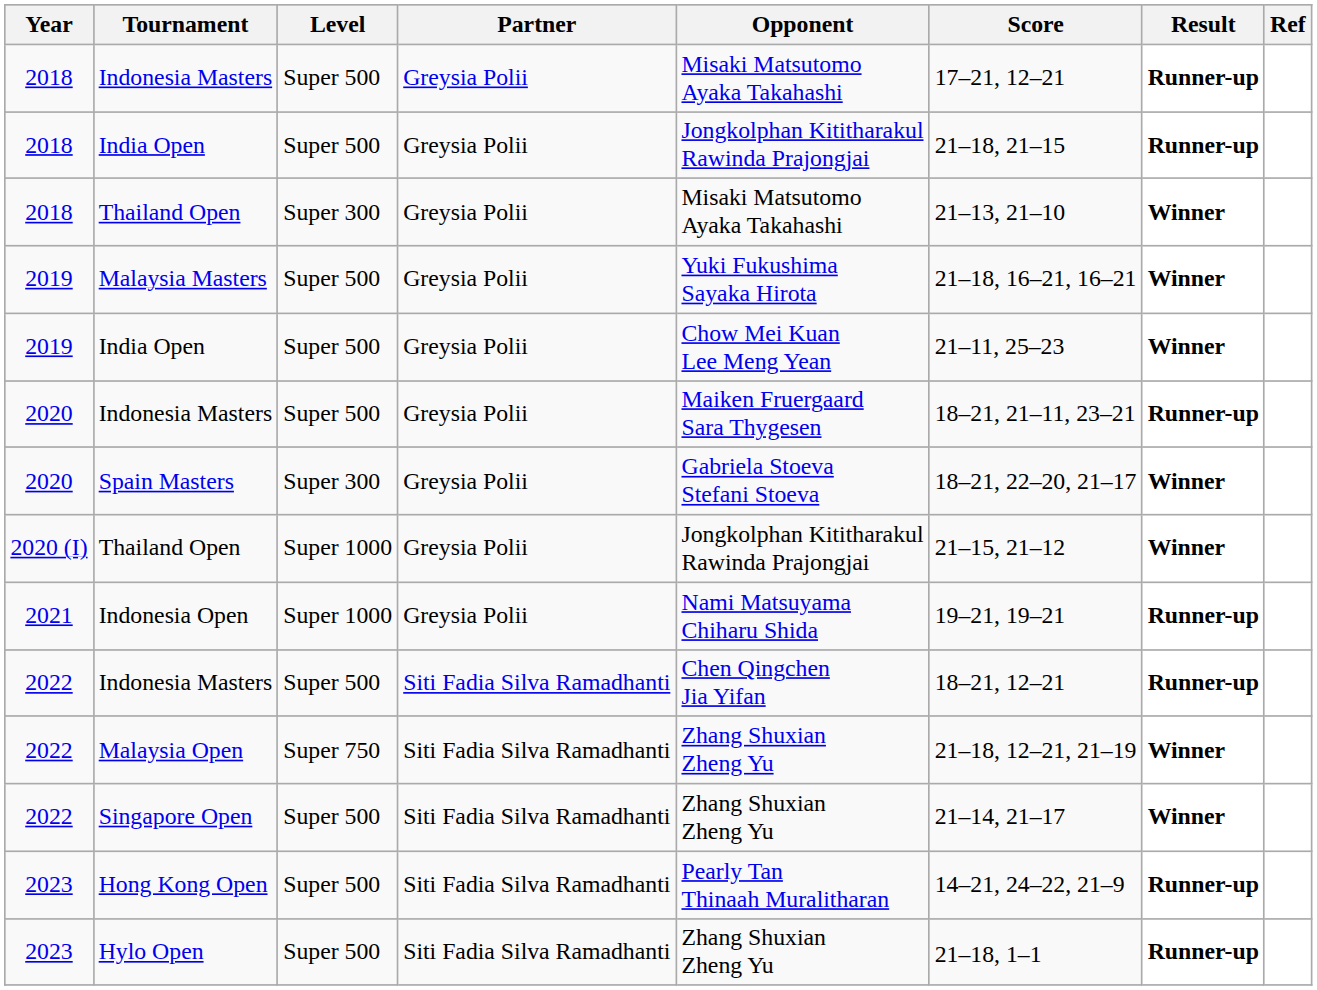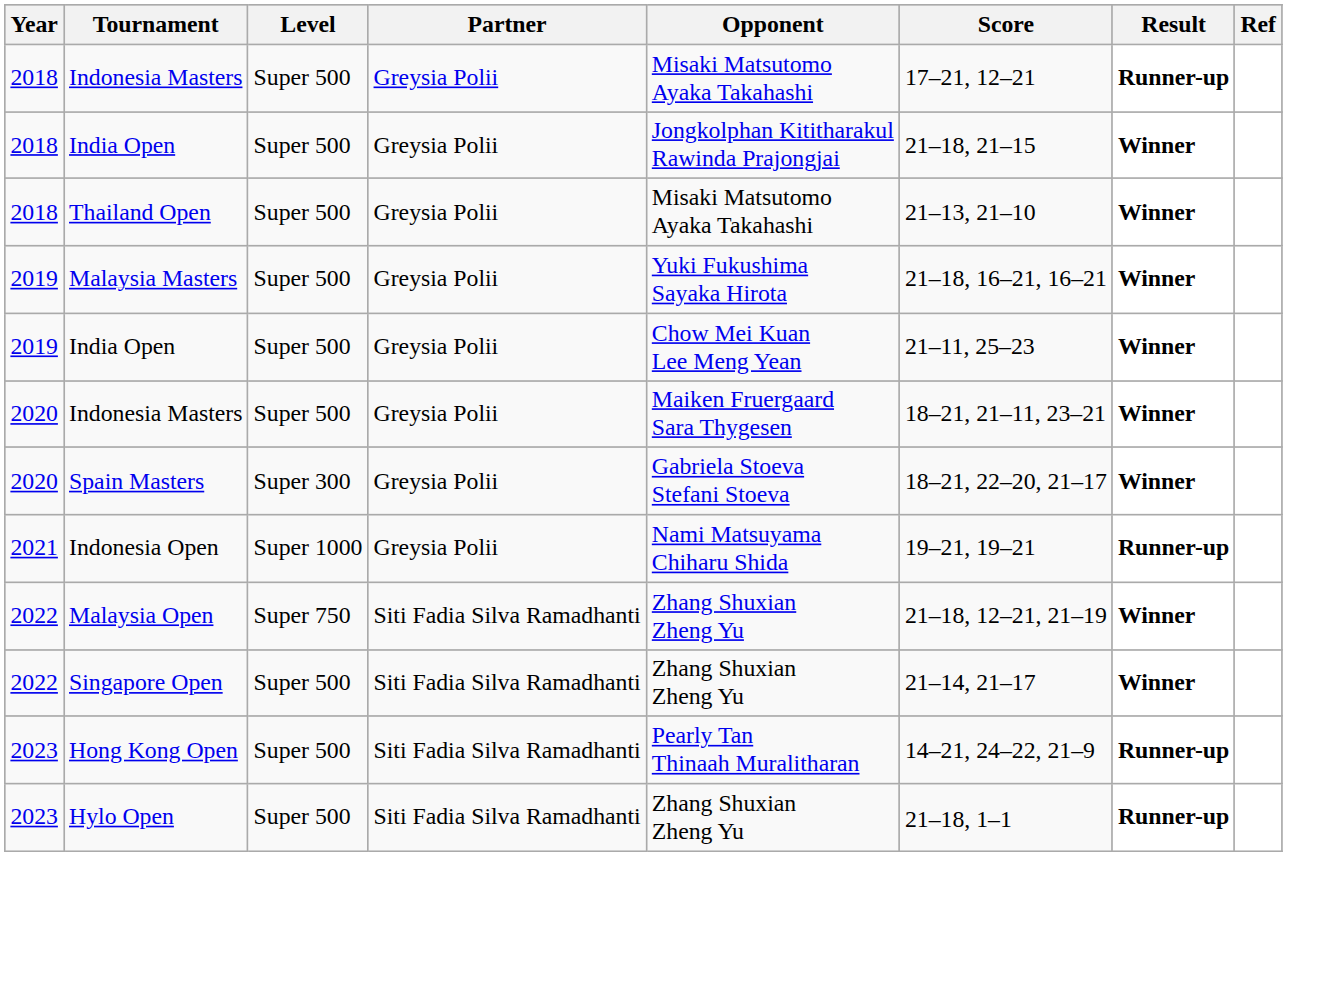2018 / India Open | Result: Runner-up -> Winner
2018 / Thailand Open | Level: Super 300 -> Super 500
2020 / Indonesia Masters | Result: Runner-up -> Winner
- row: 2020 (I) | Thailand Open | Super 1000 | Greysia Polii | Jongkolphan Kititharakul Rawinda Prajongjai | 21–15, 21–12 | Winner
- row: 2022 | Indonesia Masters | Super 500 | Siti Fadia Silva Ramadhanti | Chen Qingchen Jia Yifan | 18–21, 12–21 | Runner-up
